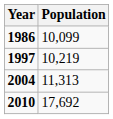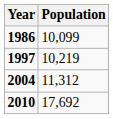2004 | Population: 11,313 -> 11,312
